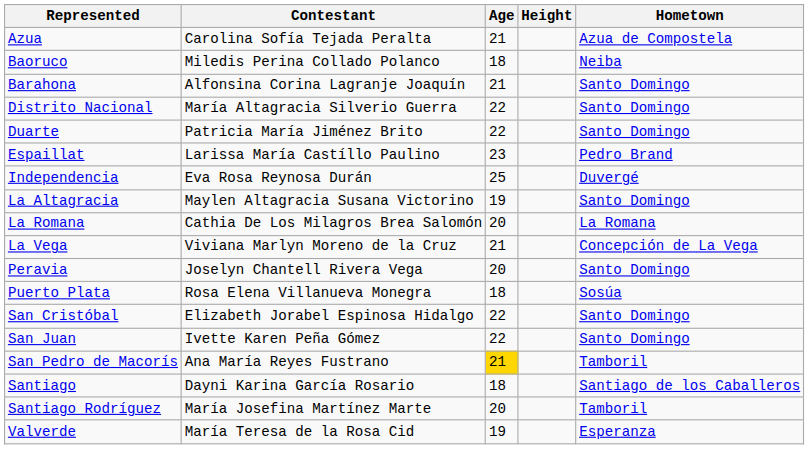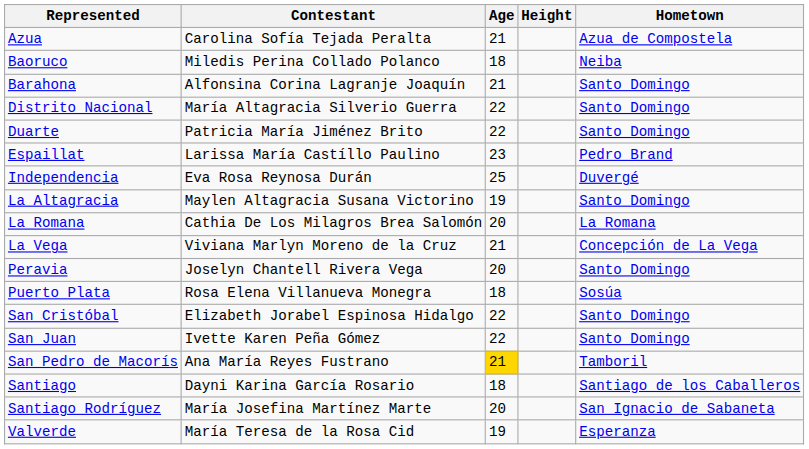Santiago Rodríguez | Hometown: Tamboril -> San Ignacio de Sabaneta
